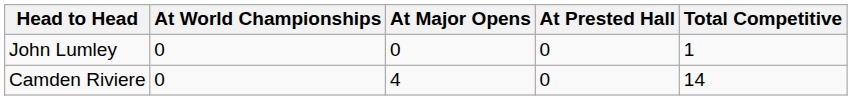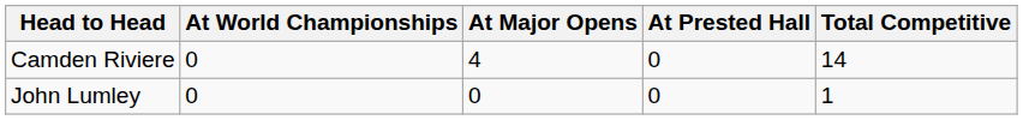rows swapped: Camden Riviere <-> John Lumley
